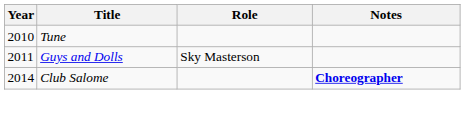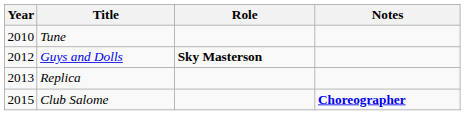Guys and Dolls | Year: 2011 -> 2012
Guys and Dolls | Role: normal -> bold
+ row: 2013 | Replica
Club Salome | Year: 2014 -> 2015
